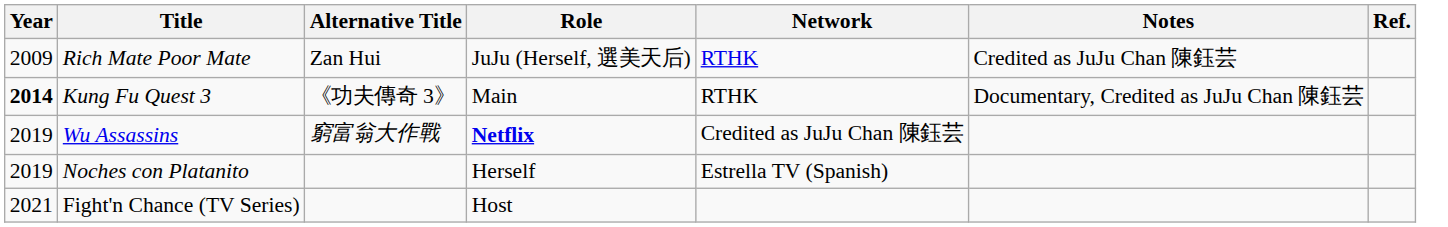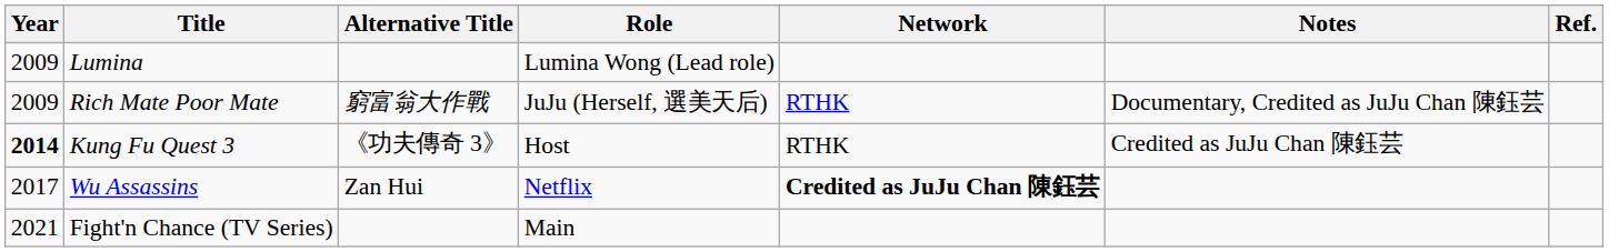+ row: 2009 | Lumina | Lumina Wong (Lead role)
Rich Mate Poor Mate | Alternative Title: Zan Hui -> 窮富翁大作戰
Rich Mate Poor Mate | Notes: Credited as JuJu Chan 陳鈺芸 -> Documentary, Credited as JuJu Chan 陳鈺芸
Kung Fu Quest 3 | Role: Main -> Host
Kung Fu Quest 3 | Notes: Documentary, Credited as JuJu Chan 陳鈺芸 -> Credited as JuJu Chan 陳鈺芸
Wu Assassins | Year: 2019 -> 2017
Wu Assassins | Alternative Title: 窮富翁大作戰 -> Zan Hui
Wu Assassins | Role: bold -> normal
Wu Assassins | Network: normal -> bold
- row: 2019 | Noches con Platanito | Herself | Estrella TV (Spanish)
Fight'n Chance (TV Series) | Role: Host -> Main
